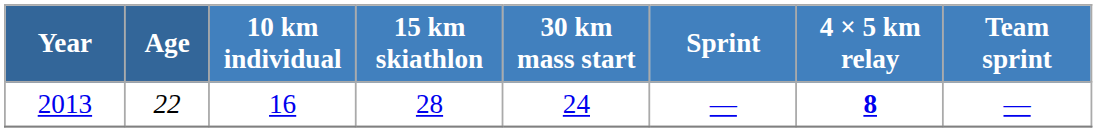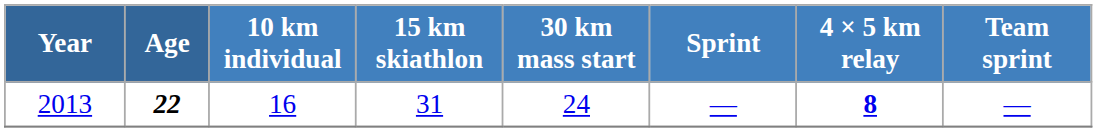2013 | Age: normal -> bold
2013 | 15 km skiathlon: 28 -> 31
